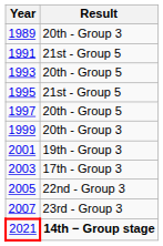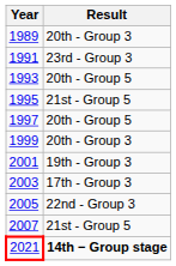1991 | Result: 21st - Group 5 -> 23rd - Group 3
2007 | Result: 23rd - Group 3 -> 21st - Group 5
